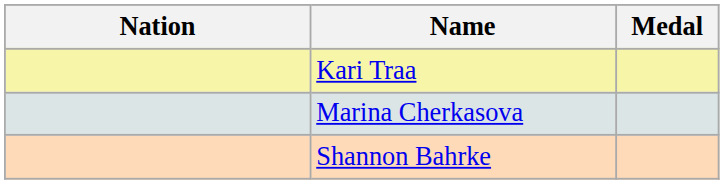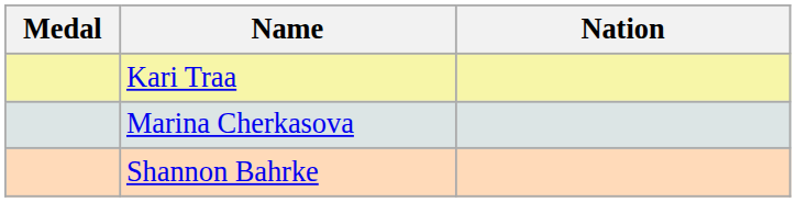columns swapped: Medal <-> Nation
